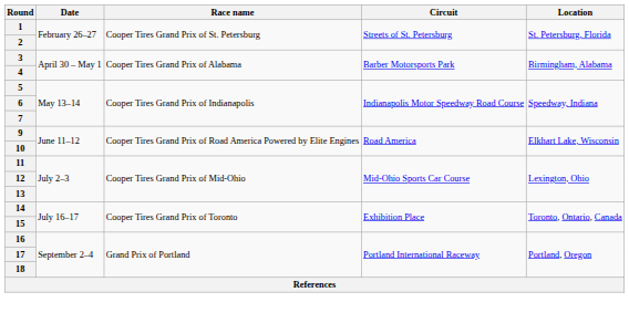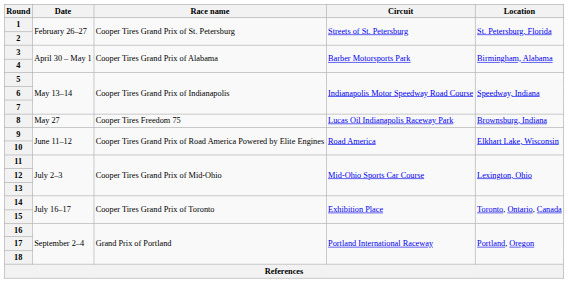+ row: 8 | May 27 | Cooper Tires Freedom 75 | Lucas Oil Indianapolis Raceway Park | Brownsburg, Indiana
